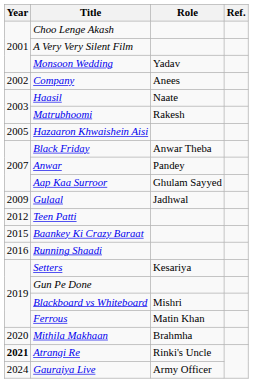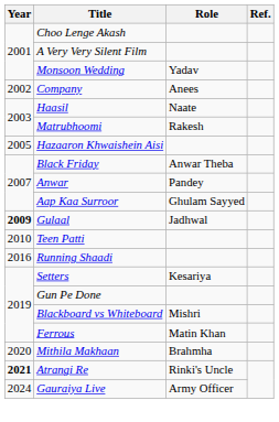Gulaal | Year: normal -> bold
Teen Patti | Year: 2012 -> 2010
- row: 2015 | Baankey Ki Crazy Baraat
